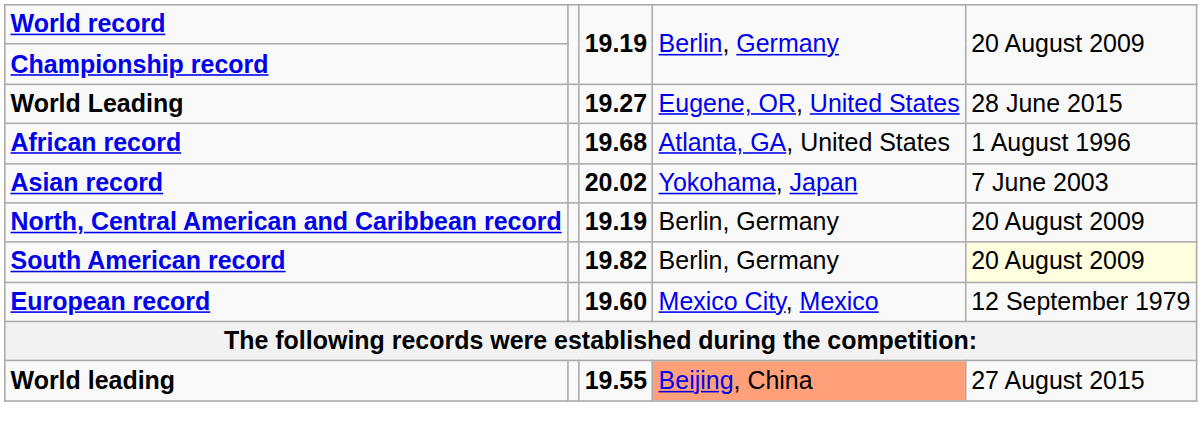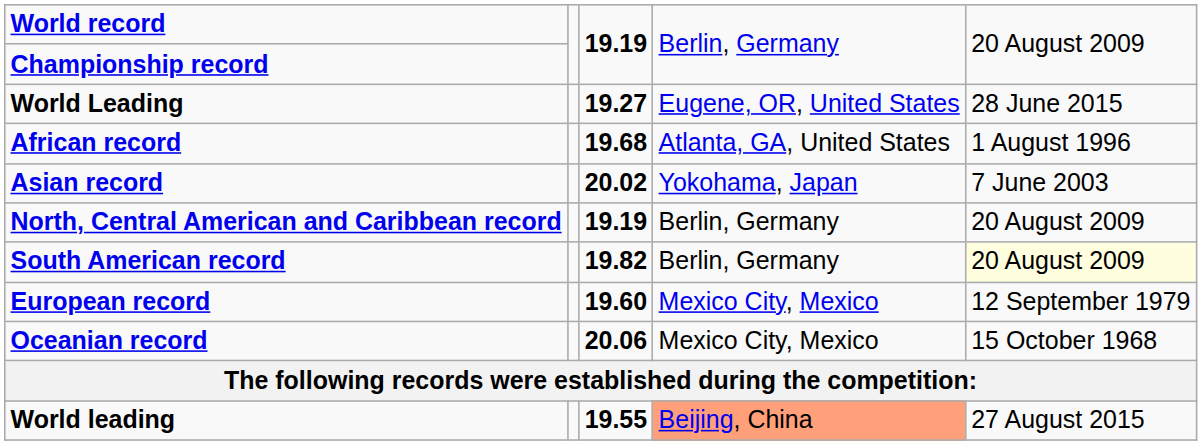+ row: Oceanian record | 20.06 | Mexico City, Mexico | 15 October 1968
